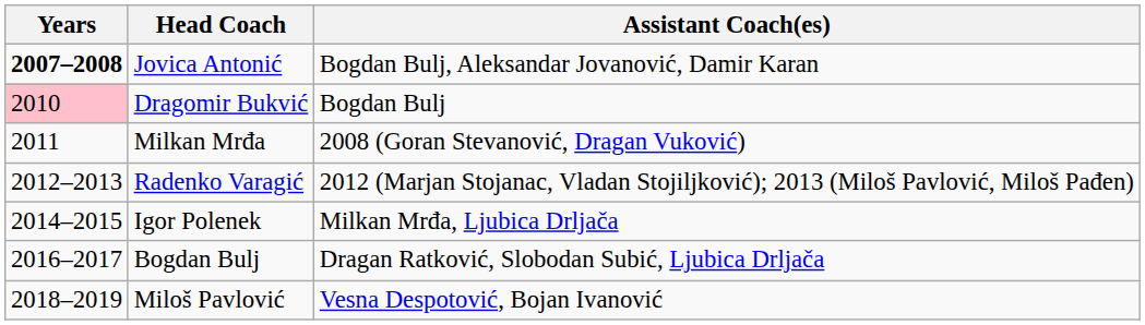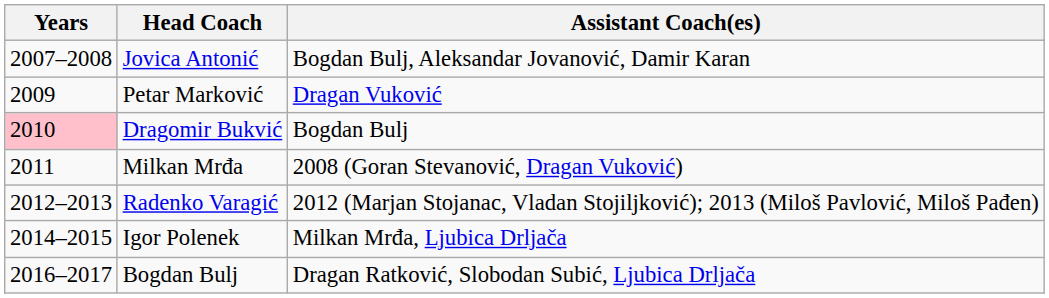Jovica Antonić | Years: bold -> normal
+ row: 2009 | Petar Marković | Dragan Vuković
- row: 2018–2019 | Miloš Pavlović | Vesna Despotović, Bojan Ivanović
